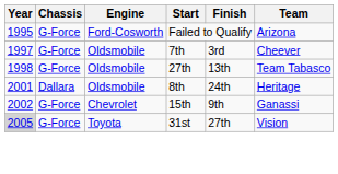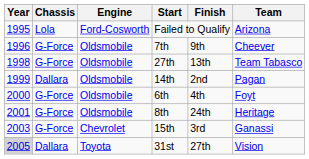Failed to Qualify | Chassis: G-Force -> Lola
7th | Year: 1997 -> 1996
7th | Finish: 3rd -> 9th
+ row: 1999 | Dallara | Oldsmobile | 14th | 2nd | Pagan
+ row: 2000 | G-Force | Oldsmobile | 6th | 4th | Foyt
8th | Chassis: Dallara -> G-Force
15th | Year: 2002 -> 2003
15th | Finish: 9th -> 3rd
31st | Chassis: G-Force -> Dallara
